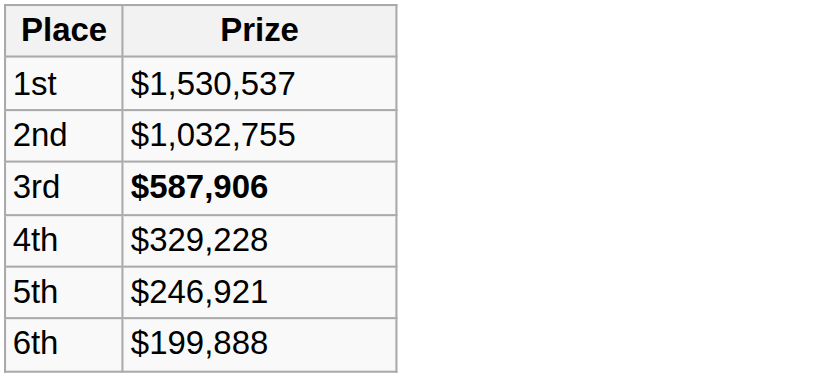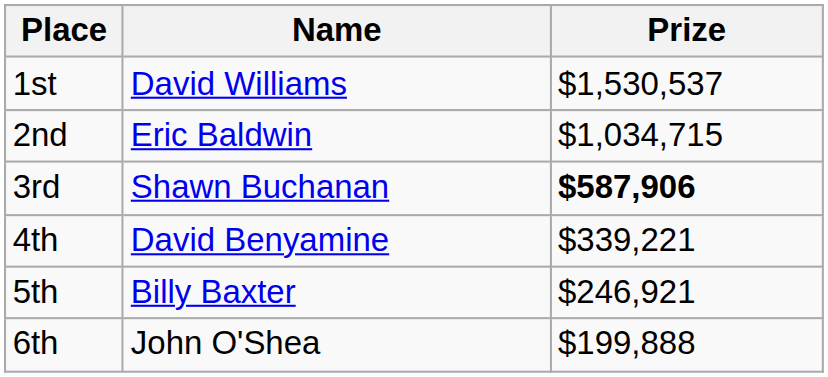+ column: Name | David Williams | Eric Baldwin | Shawn Buchanan | David Benyamine | Billy Baxter | John O'Shea
2nd | Prize: $1,032,755 -> $1,034,715
4th | Prize: $329,228 -> $339,221
